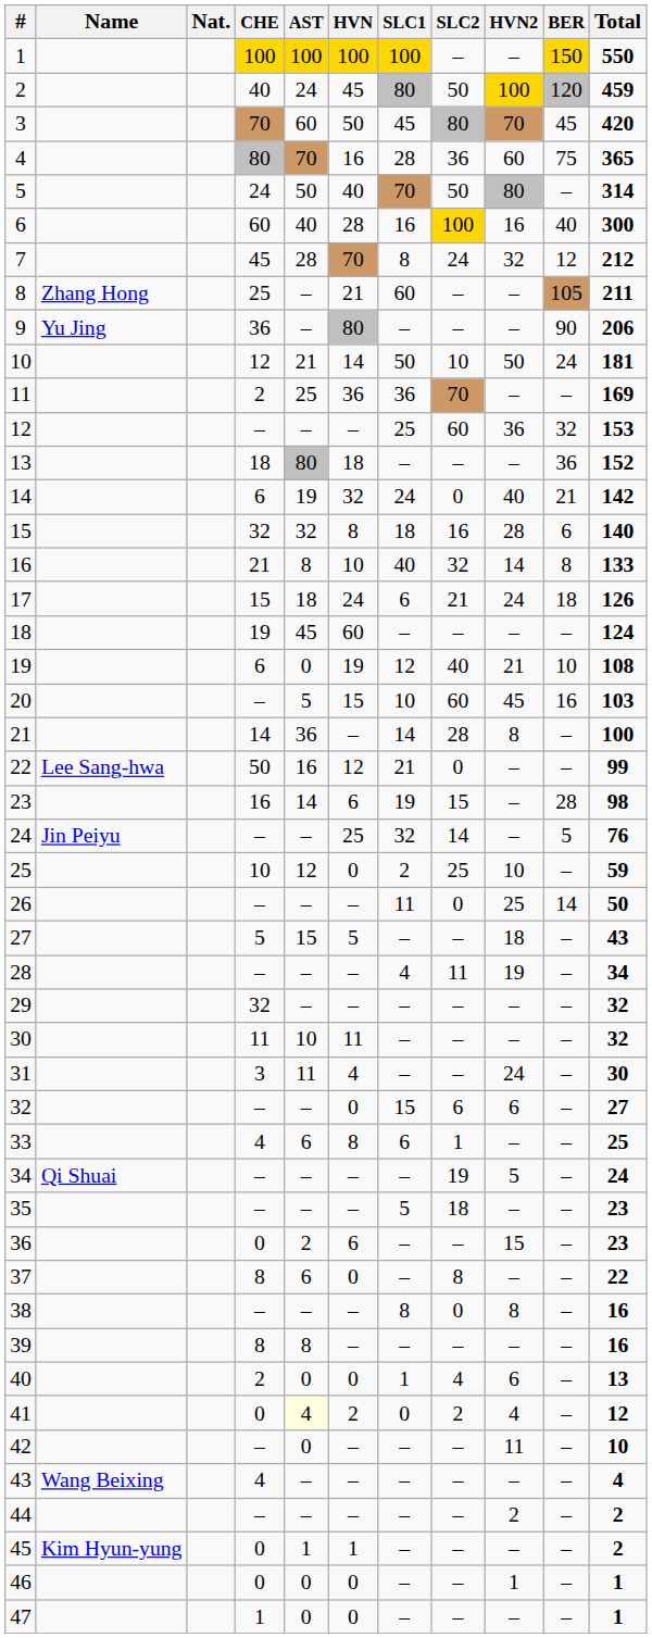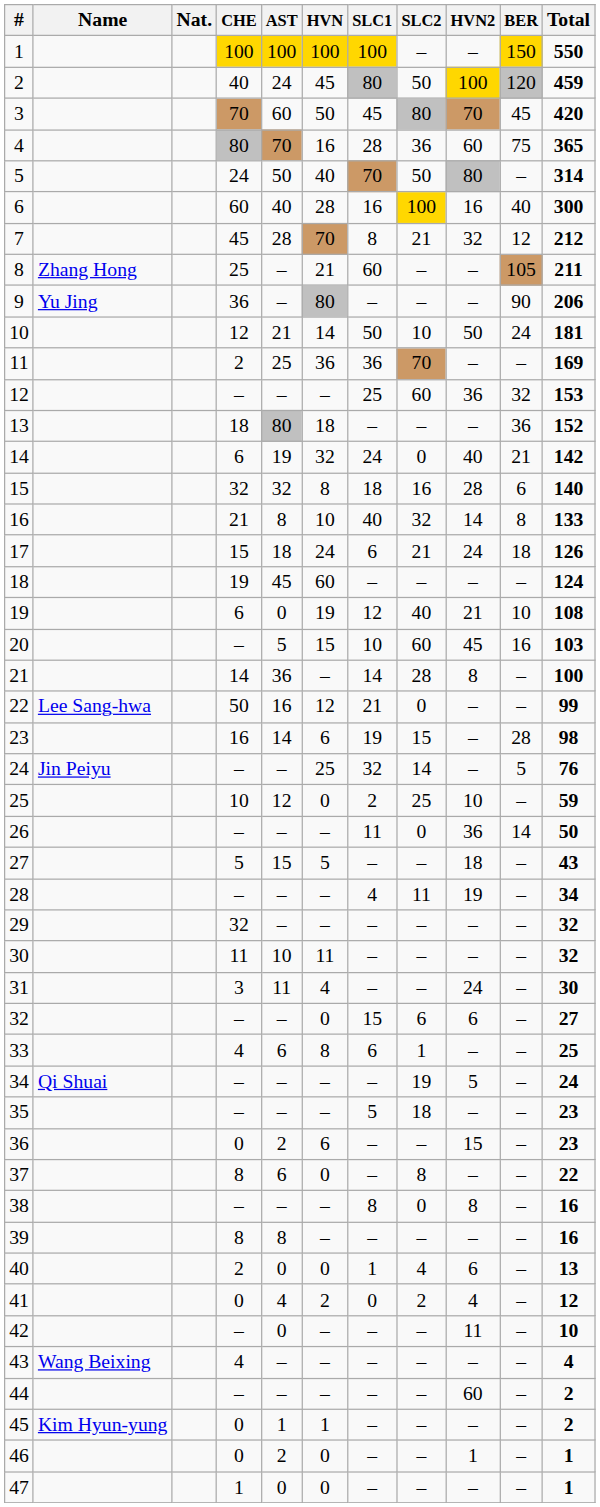7 | SLC2: 24 -> 21
26 | HVN2: 25 -> 36
41 | AST: lightyellow background -> no background
44 | HVN2: 2 -> 60
46 | AST: 0 -> 2
